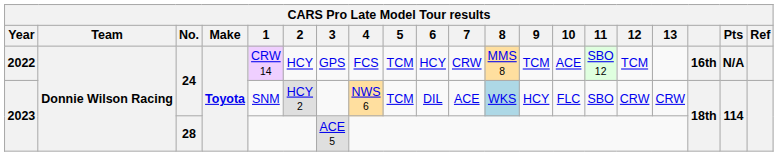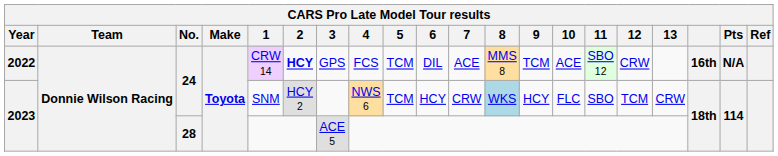2022 | 2: normal -> bold
2022 | 6: HCY -> DIL
2022 | 7: CRW -> ACE
2022 | 12: TCM -> CRW
2023 / 24 | 6: DIL -> HCY
2023 / 24 | 7: ACE -> CRW
2023 / 24 | 12: CRW -> TCM
